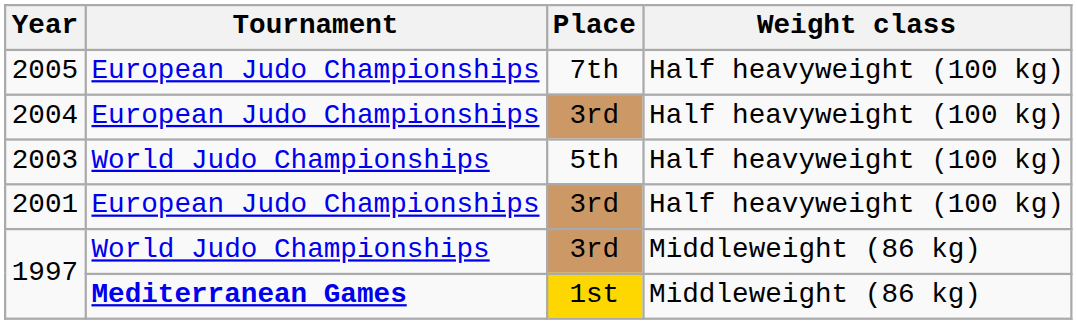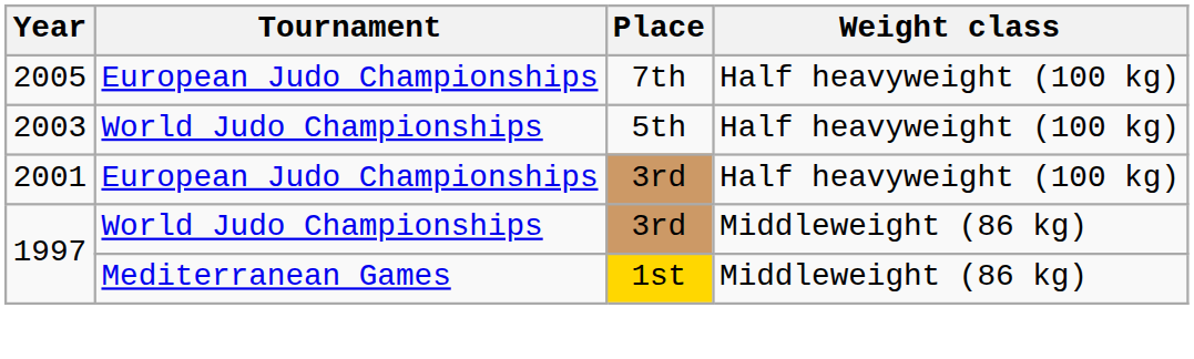- row: 2004 | European Judo Championships | 3rd | Half heavyweight (100 kg)
1997 / 1st | Tournament: bold -> normal
